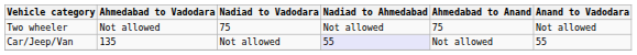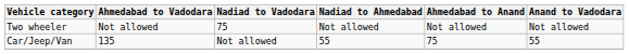Two wheeler | Ahmedabad to Anand: 75 -> Not allowed
Car/Jeep/Van | Nadiad to Ahmedabad: lavender background -> no background
Car/Jeep/Van | Ahmedabad to Anand: Not allowed -> 75
